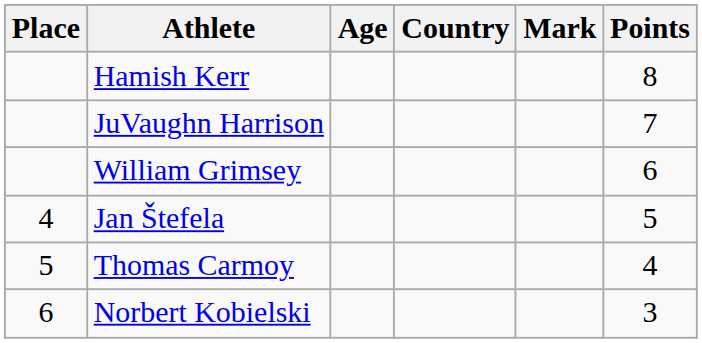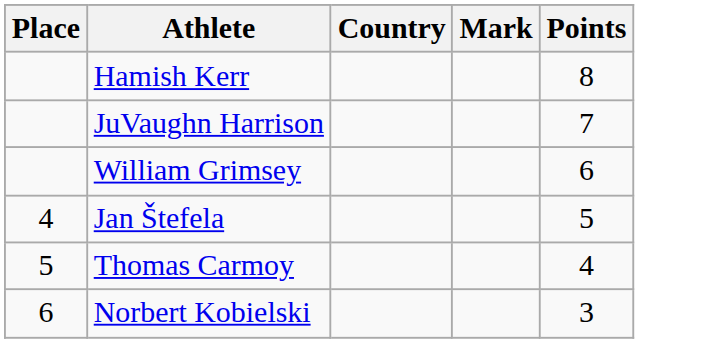- column: Age
